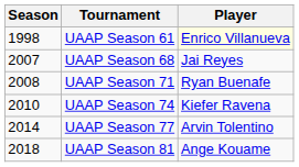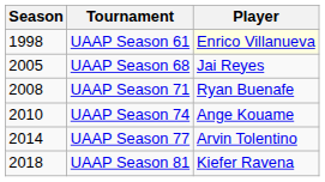UAAP Season 68 | Season: 2007 -> 2005
UAAP Season 74 | Player: Kiefer Ravena -> Ange Kouame
UAAP Season 81 | Player: Ange Kouame -> Kiefer Ravena
